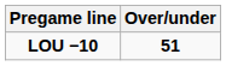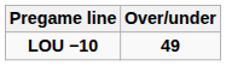LOU −10 | Over/under: 51 -> 49
